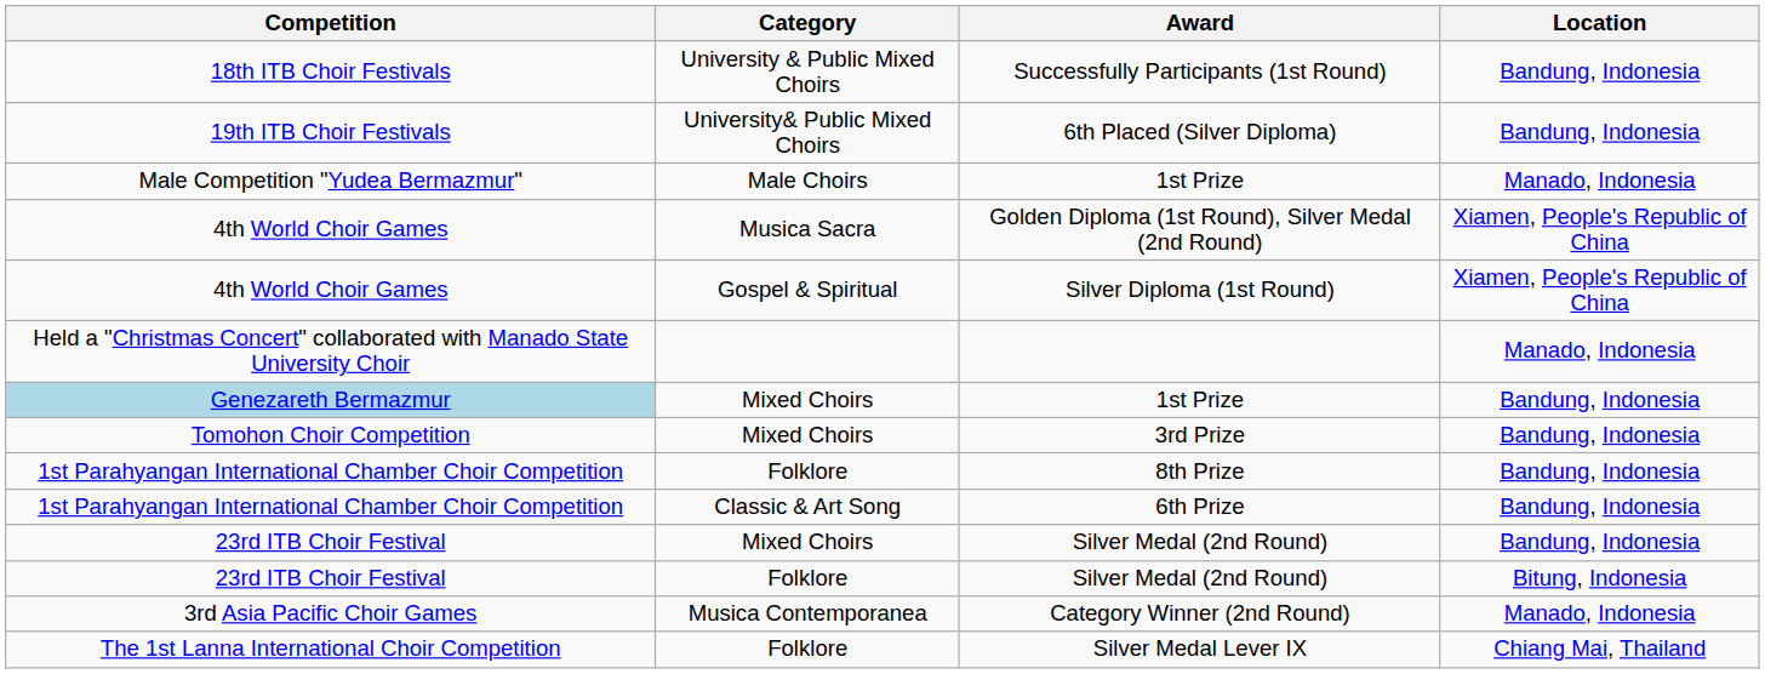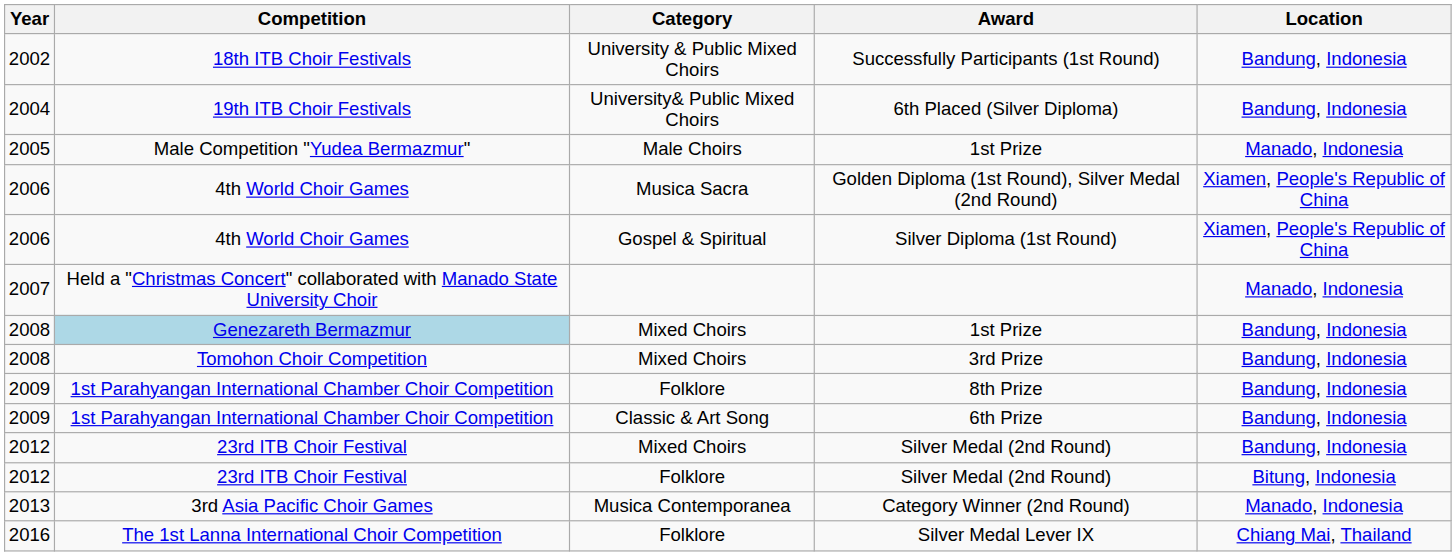+ column: Year | 2002 | 2004 | 2005 | 2006 | 2006 | 2007 | 2008 | 2008 | 2009 | 2009 | 2012 | 2012 | 2013 | 2016
